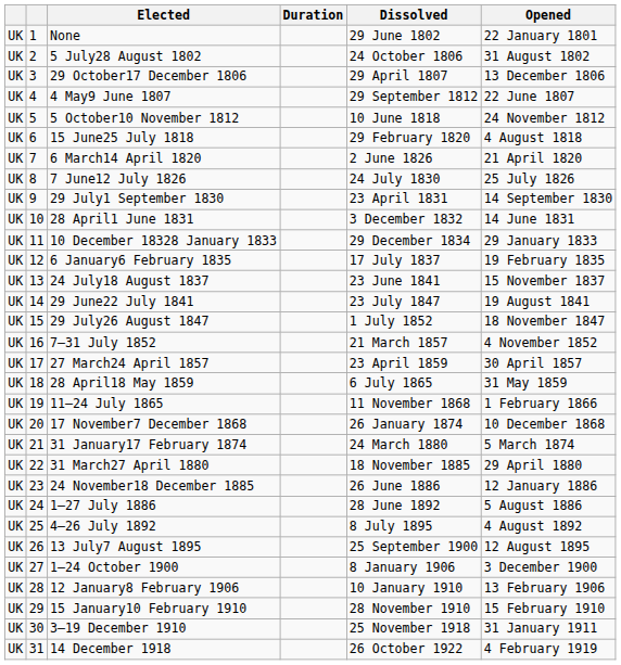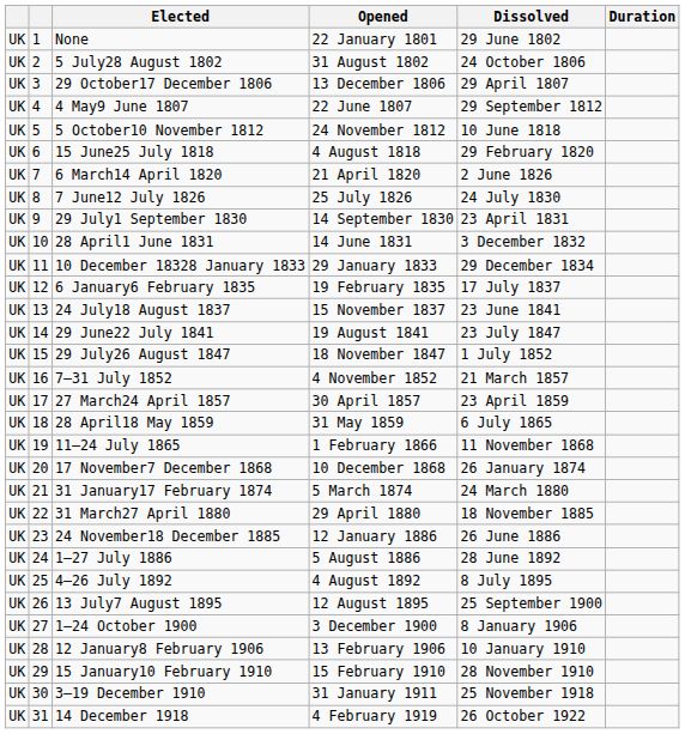columns swapped: Opened <-> Duration
